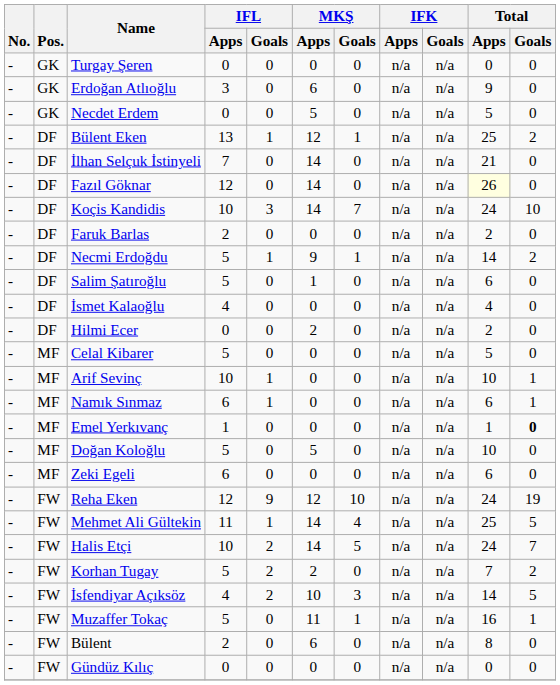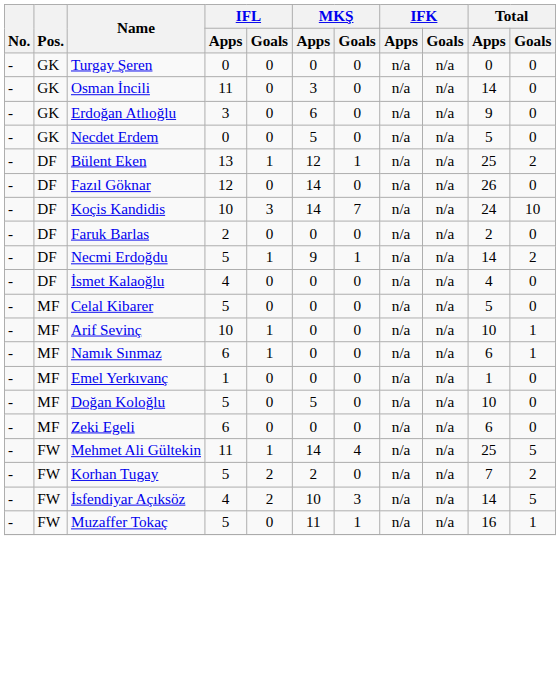+ row: - | GK | Osman İncili | 11 | 0 | 3 | 0 | n/a | n/a | 14 | 0
- row: - | DF | İlhan Selçuk İstinyeli | 7 | 0 | 14 | 0 | n/a | n/a | 21 | 0
Fazıl Göknar | Total / Apps: lightyellow background -> no background
- row: - | DF | Salim Şatıroğlu | 5 | 0 | 1 | 0 | n/a | n/a | 6 | 0
- row: - | DF | Hilmi Ecer | 0 | 0 | 2 | 0 | n/a | n/a | 2 | 0
Emel Yerkıvanç | Total / Goals: bold -> normal
- row: - | FW | Reha Eken | 12 | 9 | 12 | 10 | n/a | n/a | 24 | 19
- row: - | FW | Halis Etçi | 10 | 2 | 14 | 5 | n/a | n/a | 24 | 7
- row: - | FW | Bülent | 2 | 0 | 6 | 0 | n/a | n/a | 8 | 0
- row: - | FW | Gündüz Kılıç | 0 | 0 | 0 | 0 | n/a | n/a | 0 | 0
